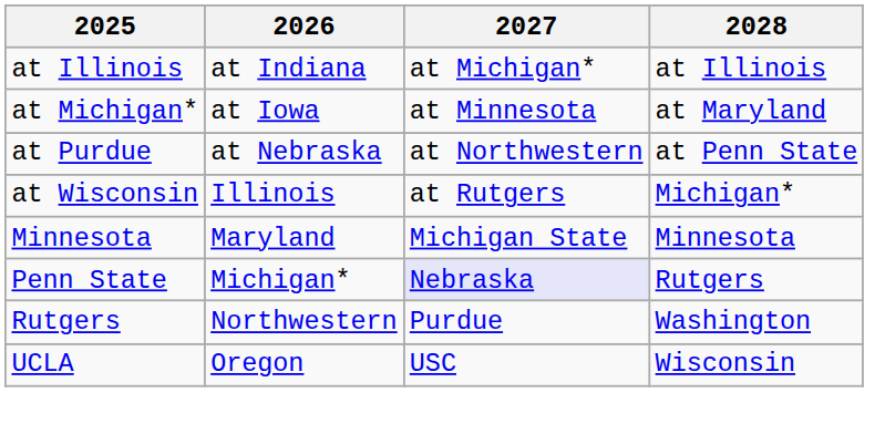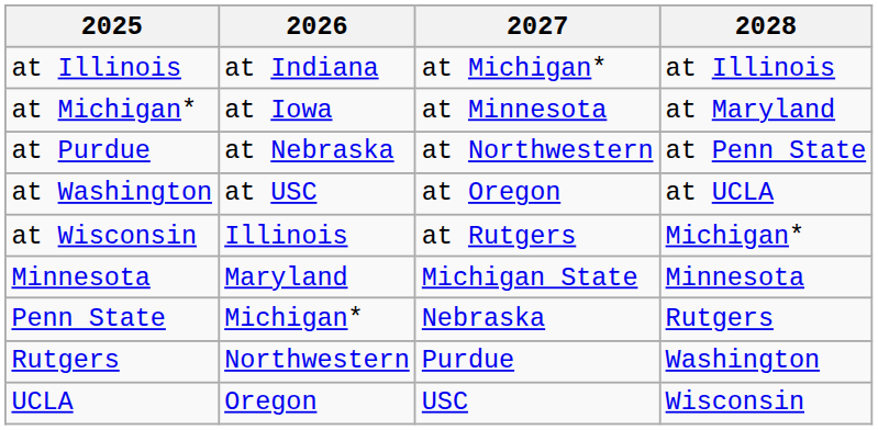+ row: at Washington | at USC | at Oregon | at UCLA
Penn State | 2027: lavender background -> no background
